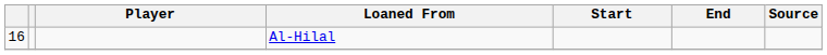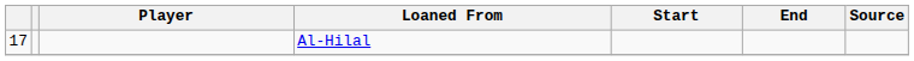Al-Hilal | column 1: 16 -> 17
